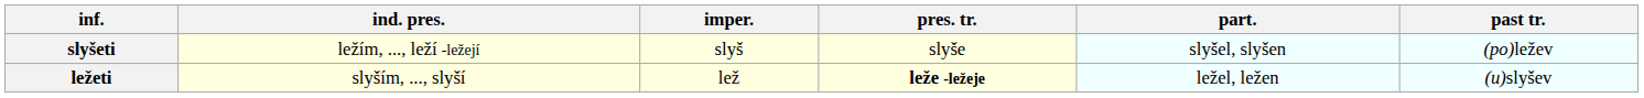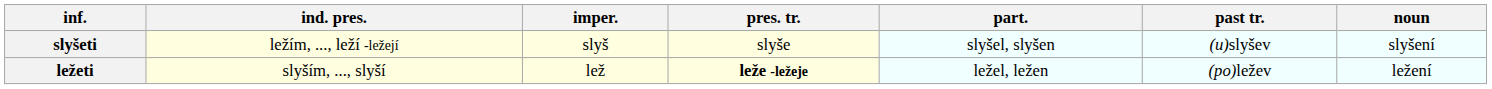+ column: noun | slyšení | ležení
slyšeti | past tr.: (po)ležev -> (u)slyšev
ležeti | past tr.: (u)slyšev -> (po)ležev
